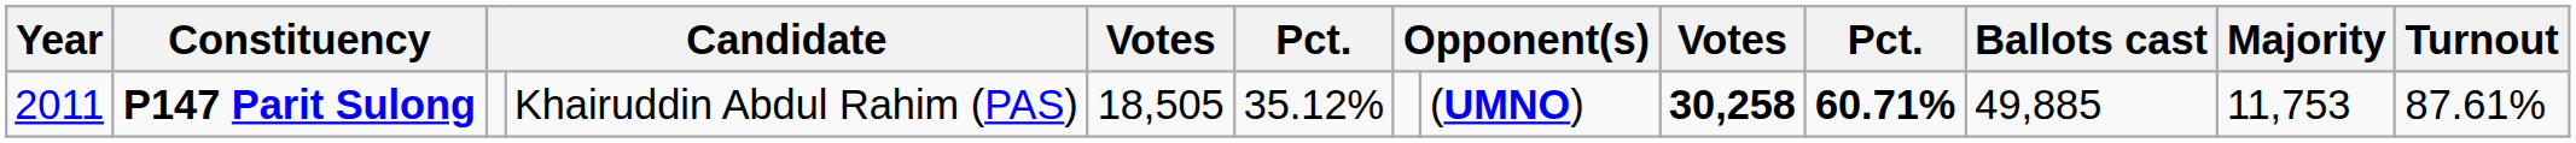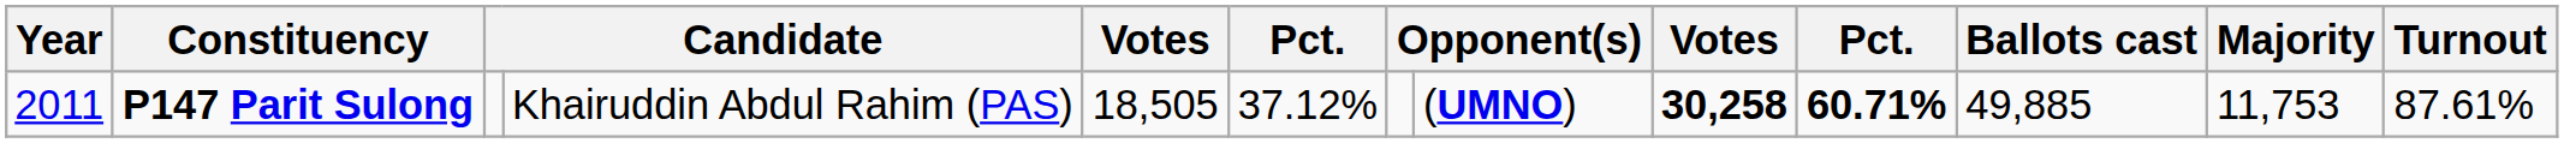P147 Parit Sulong | column 6: 35.12% -> 37.12%
